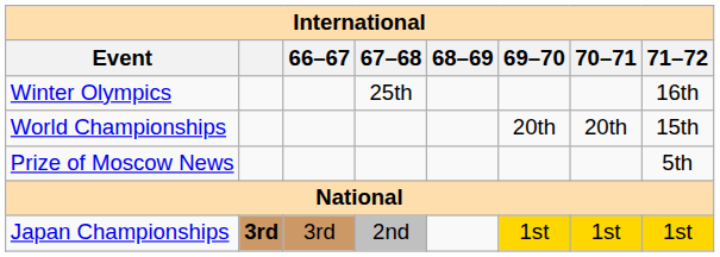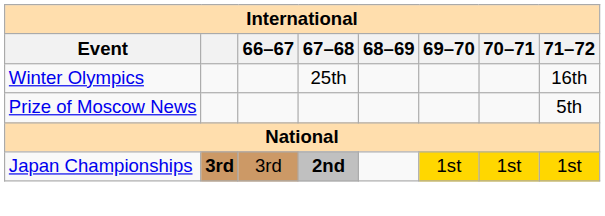- row: World Championships | 20th | 20th | 15th
Japan Championships | 67–68: normal -> bold
